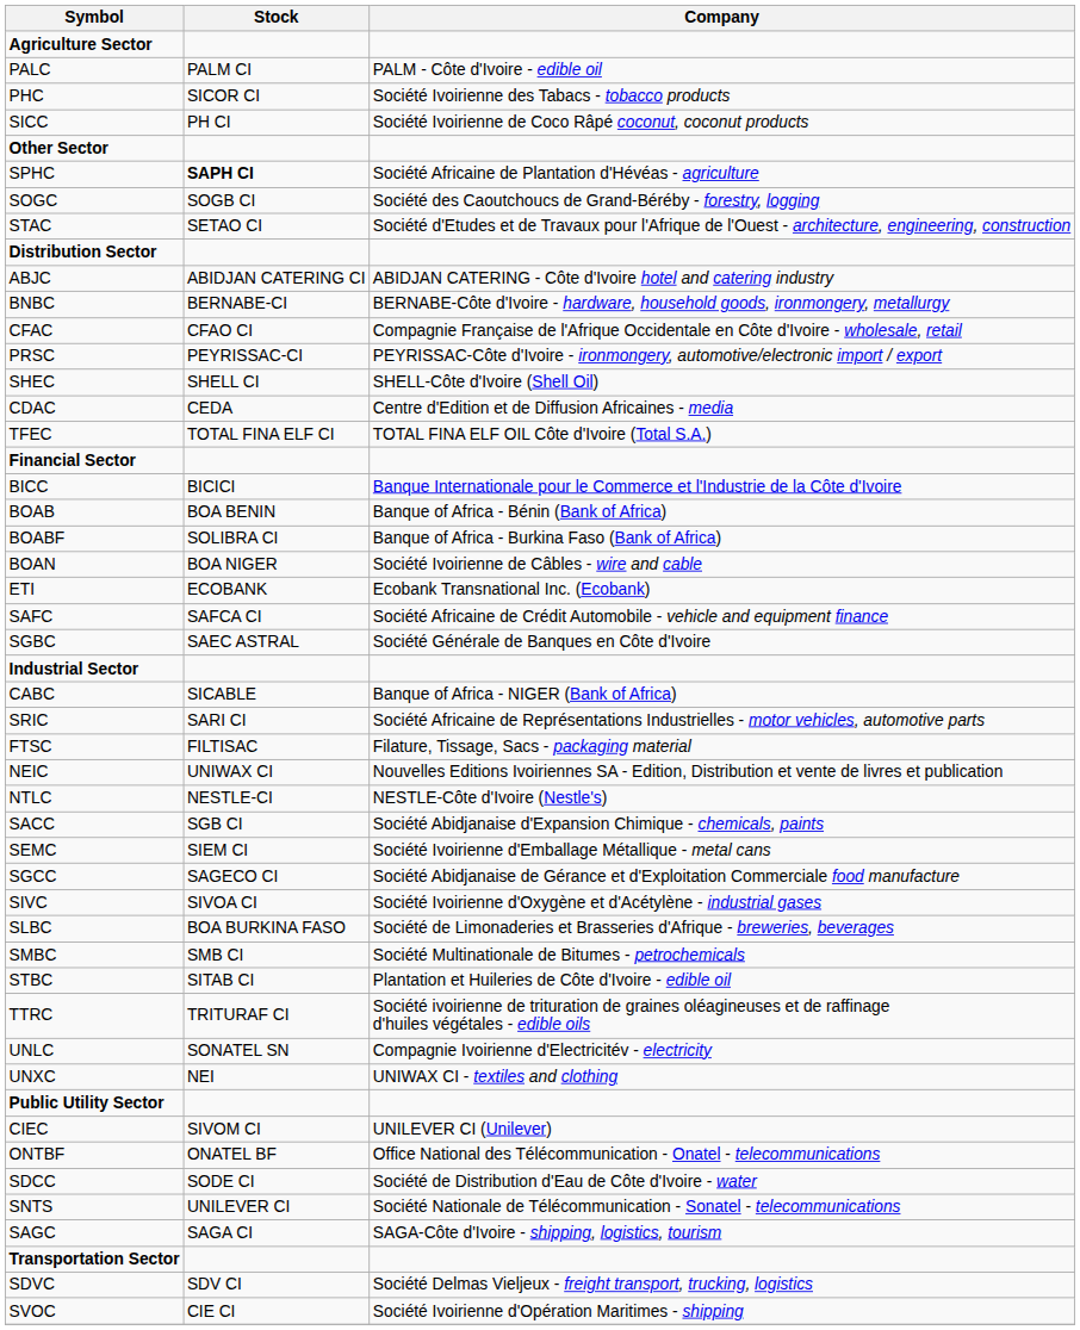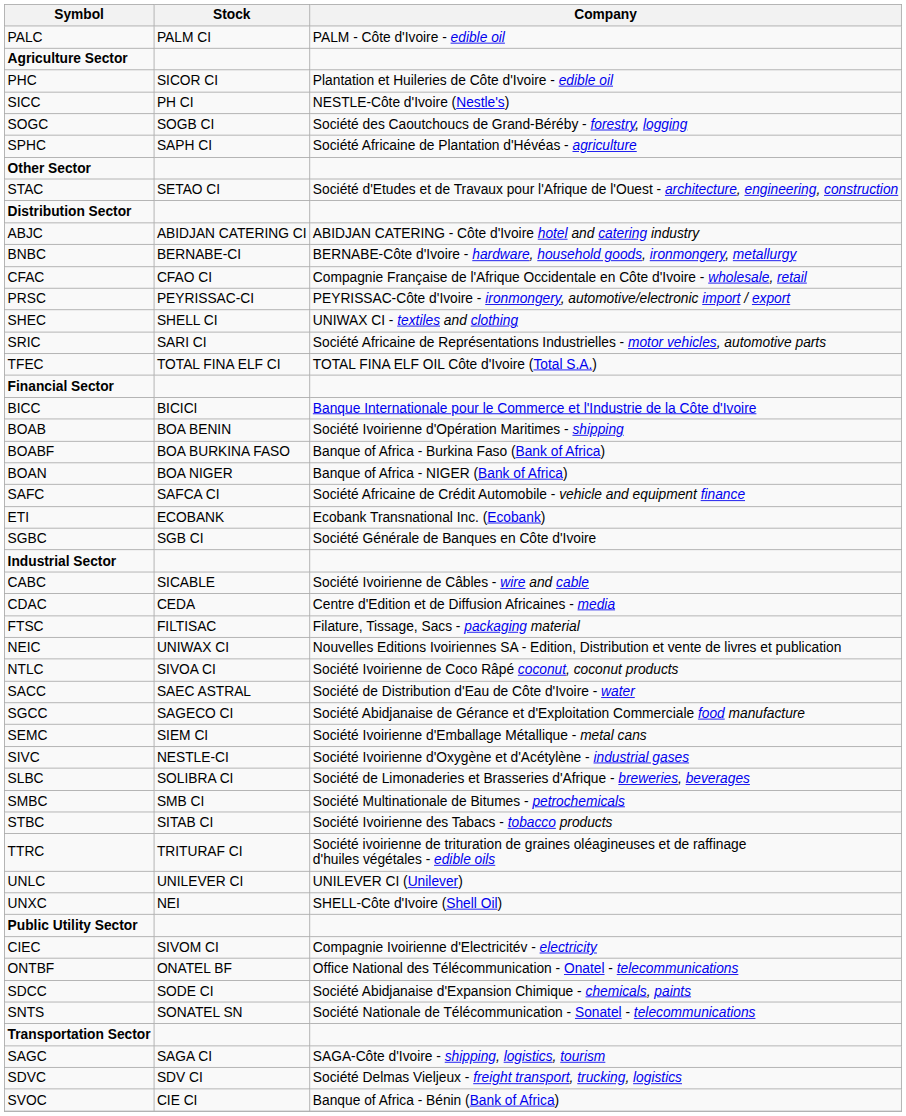rows swapped: Agriculture Sector <-> PALC
PHC | Company: Société Ivoirienne des Tabacs - tobacco products -> Plantation et Huileries de Côte d'Ivoire - edible oil
SICC | Company: Société Ivoirienne de Coco Râpé coconut, coconut products -> NESTLE-Côte d'Ivoire (Nestle's)
rows swapped: SOGC <-> Other Sector
SPHC | Stock: bold -> normal
SHEC | Company: SHELL-Côte d'Ivoire (Shell Oil) -> UNIWAX CI - textiles and clothing
rows swapped: SRIC <-> CDAC
BOAB | Company: Banque of Africa - Bénin (Bank of Africa) -> Société Ivoirienne d'Opération Maritimes - shipping
BOABF | Stock: SOLIBRA CI -> BOA BURKINA FASO
BOAN | Company: Société Ivoirienne de Câbles - wire and cable -> Banque of Africa - NIGER (Bank of Africa)
rows swapped: ETI <-> SAFC
SGBC | Stock: SAEC ASTRAL -> SGB CI
CABC | Company: Banque of Africa - NIGER (Bank of Africa) -> Société Ivoirienne de Câbles - wire and cable
NTLC | Stock: NESTLE-CI -> SIVOA CI
NTLC | Company: NESTLE-Côte d'Ivoire (Nestle's) -> Société Ivoirienne de Coco Râpé coconut, coconut products
SACC | Stock: SGB CI -> SAEC ASTRAL
SACC | Company: Société Abidjanaise d'Expansion Chimique - chemicals, paints -> Société de Distribution d'Eau de Côte d'Ivoire - water
rows swapped: SEMC <-> SGCC
SIVC | Stock: SIVOA CI -> NESTLE-CI
SLBC | Stock: BOA BURKINA FASO -> SOLIBRA CI
STBC | Company: Plantation et Huileries de Côte d'Ivoire - edible oil -> Société Ivoirienne des Tabacs - tobacco products
UNLC | Stock: SONATEL SN -> UNILEVER CI
UNLC | Company: Compagnie Ivoirienne d'Electricitév - electricity -> UNILEVER CI (Unilever)
UNXC | Company: UNIWAX CI - textiles and clothing -> SHELL-Côte d'Ivoire (Shell Oil)
CIEC | Company: UNILEVER CI (Unilever) -> Compagnie Ivoirienne d'Electricitév - electricity
SDCC | Company: Société de Distribution d'Eau de Côte d'Ivoire - water -> Société Abidjanaise d'Expansion Chimique - chemicals, paints
SNTS | Stock: UNILEVER CI -> SONATEL SN
rows swapped: Transportation Sector <-> SAGC
SVOC | Company: Société Ivoirienne d'Opération Maritimes - shipping -> Banque of Africa - Bénin (Bank of Africa)
